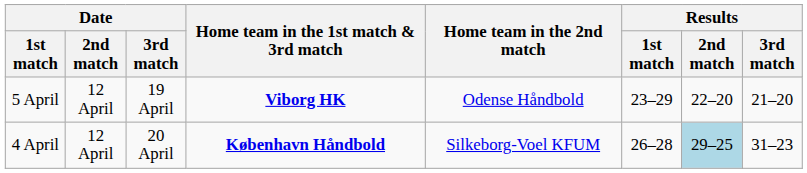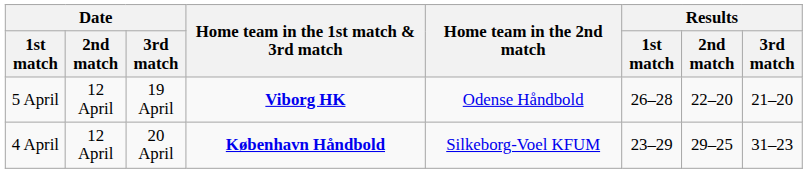5 April | Results / 1st match: 23–29 -> 26–28
4 April | Results / 1st match: 26–28 -> 23–29
4 April | Results / 2nd match: lightblue background -> no background
